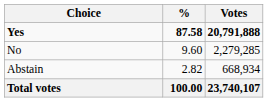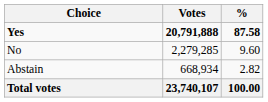columns swapped: Votes <-> %
